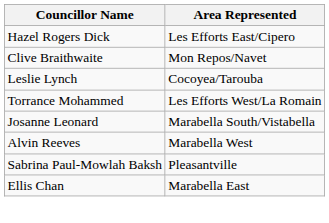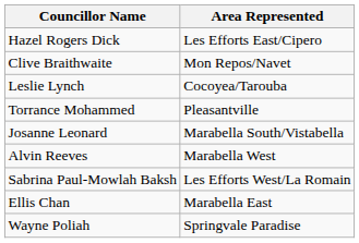Torrance Mohammed | Area Represented: Les Efforts West/La Romain -> Pleasantville
Sabrina Paul-Mowlah Baksh | Area Represented: Pleasantville -> Les Efforts West/La Romain
+ row: Wayne Poliah | Springvale Paradise
